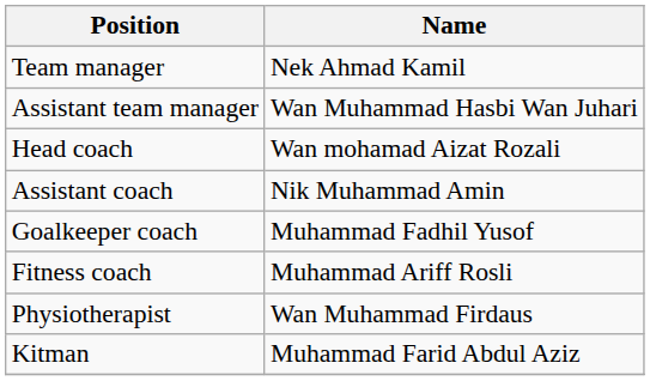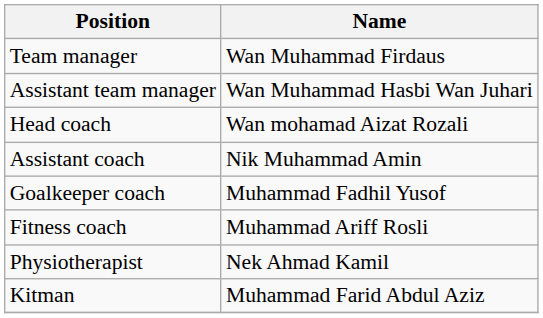Team manager | Name: Nek Ahmad Kamil -> Wan Muhammad Firdaus
Physiotherapist | Name: Wan Muhammad Firdaus -> Nek Ahmad Kamil
